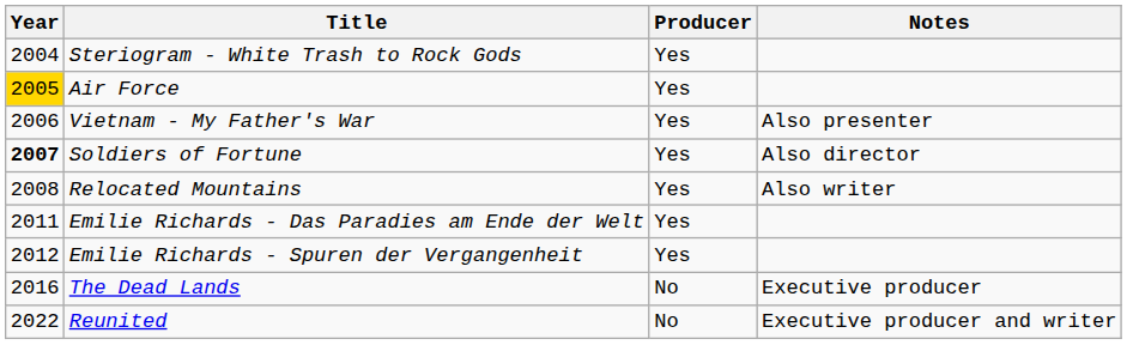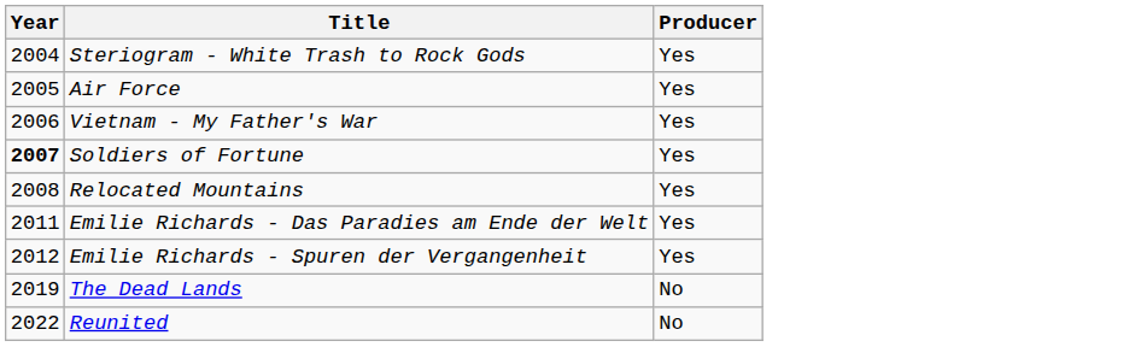- column: Notes | Also presenter | Also director | Also writer | Executive producer | Executive producer and writer
Air Force | Year: gold background -> no background
The Dead Lands | Year: 2016 -> 2019
